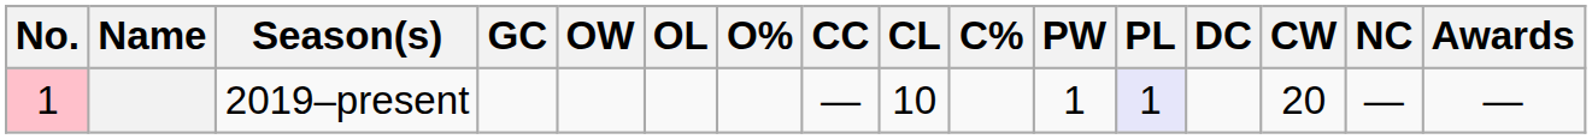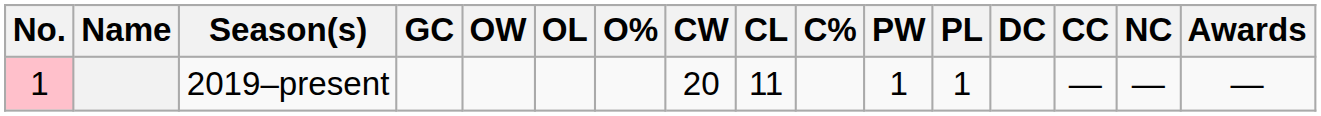columns swapped: CW <-> CC
2019–present | CL: 10 -> 11
2019–present | PL: lavender background -> no background
